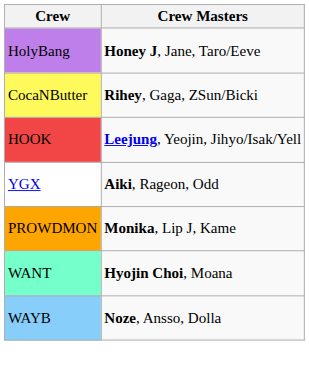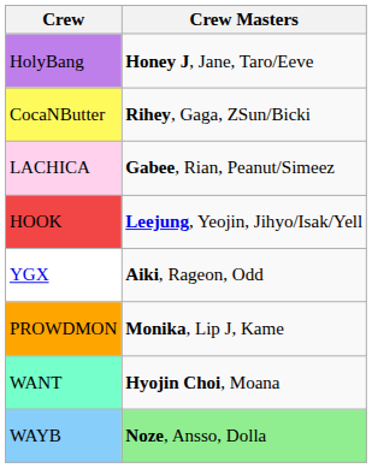+ row: LACHICA | Gabee, Rian, Peanut/Simeez
WAYB | Crew Masters: no background -> lightgreen background
